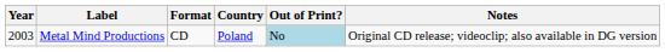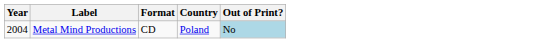- column: Notes | Original CD release; videoclip; also available in DG version
Metal Mind Productions | Year: 2003 -> 2004
